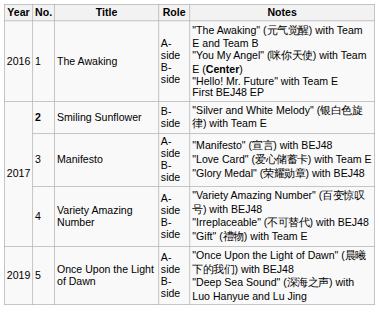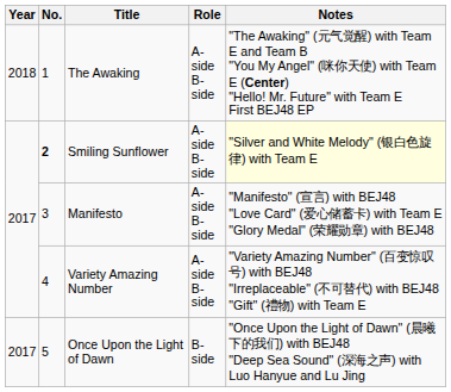The Awaking | Year: 2016 -> 2018
Smiling Sunflower | Role: B-side -> A-side B-side
Smiling Sunflower | Notes: no background -> lightyellow background
Once Upon the Light of Dawn | Year: 2019 -> 2017
Once Upon the Light of Dawn | Role: A-side B-side -> B-side
